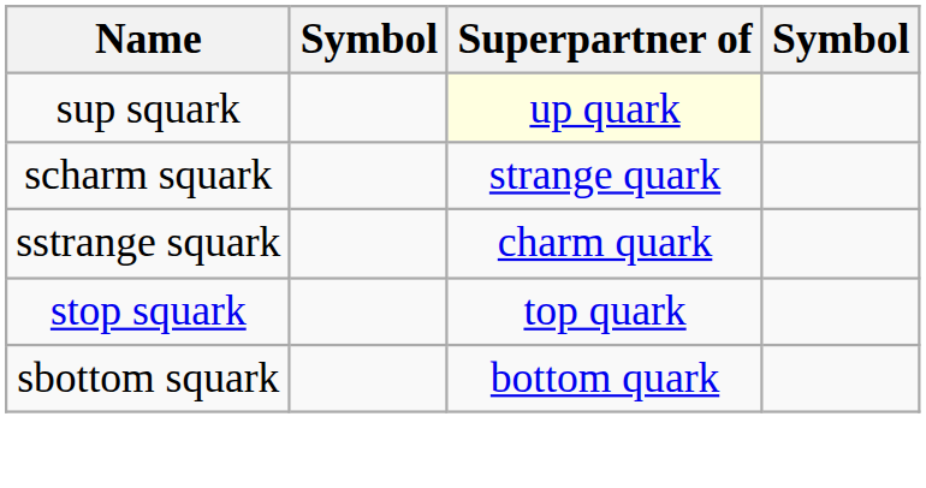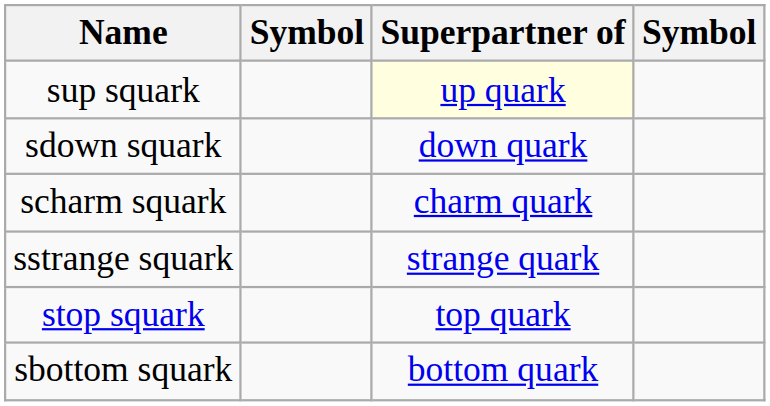+ row: sdown squark | down quark
scharm squark | Superpartner of: strange quark -> charm quark
sstrange squark | Superpartner of: charm quark -> strange quark
